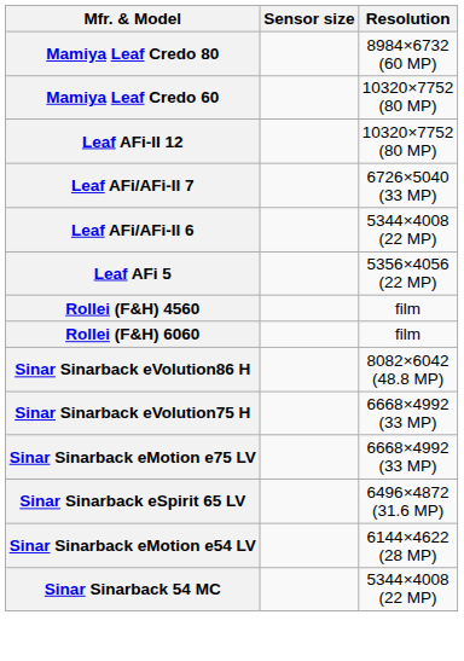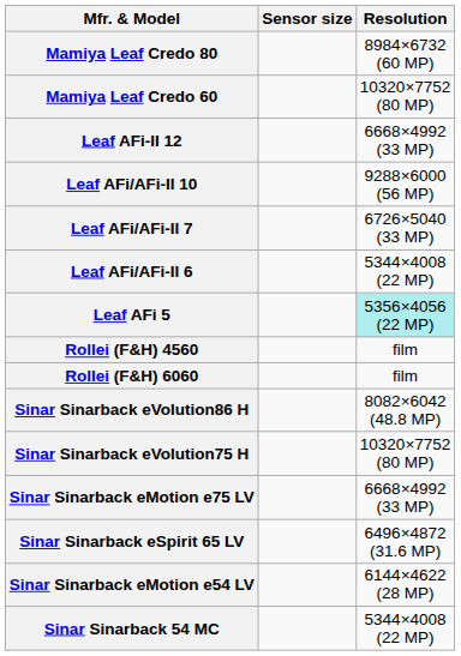Leaf AFi-II 12 | Resolution: 10320×7752 (80 MP) -> 6668×4992 (33 MP)
+ row: Leaf AFi/AFi-II 10 | 9288×6000 (56 MP)
Leaf AFi 5 | Resolution: no background -> paleturquoise background
Sinar Sinarback eVolution75 H | Resolution: 6668×4992 (33 MP) -> 10320×7752 (80 MP)
